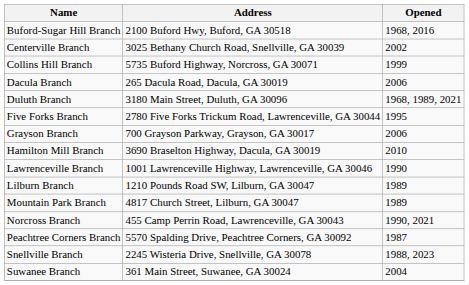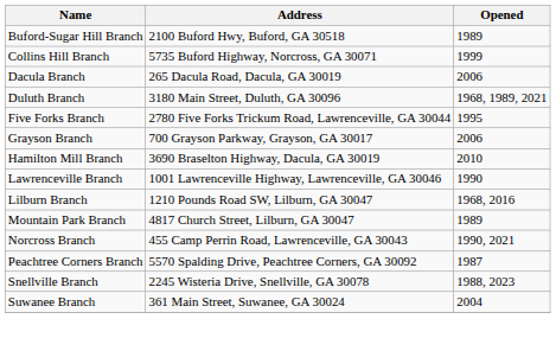Buford-Sugar Hill Branch | Opened: 1968, 2016 -> 1989
- row: Centerville Branch | 3025 Bethany Church Road, Snellville, GA 30039 | 2002
Lilburn Branch | Opened: 1989 -> 1968, 2016
